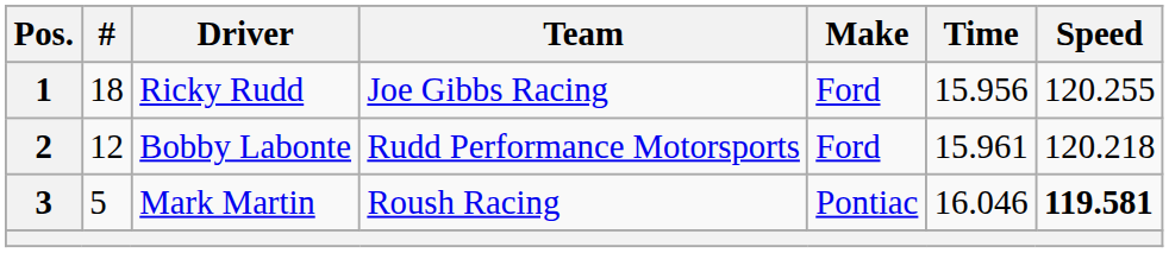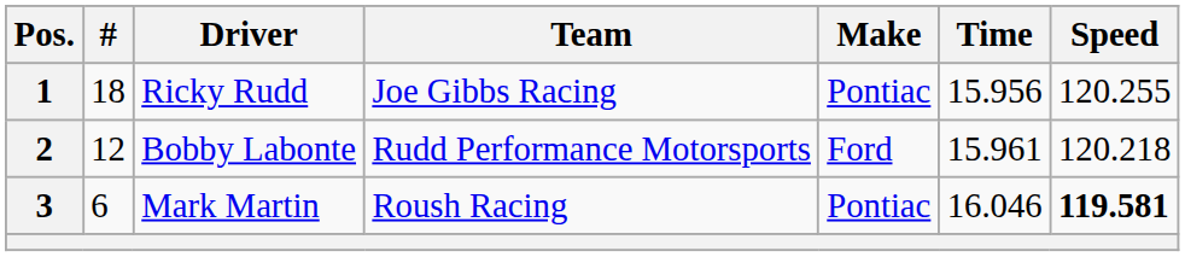1 | Make: Ford -> Pontiac
3 | #: 5 -> 6
